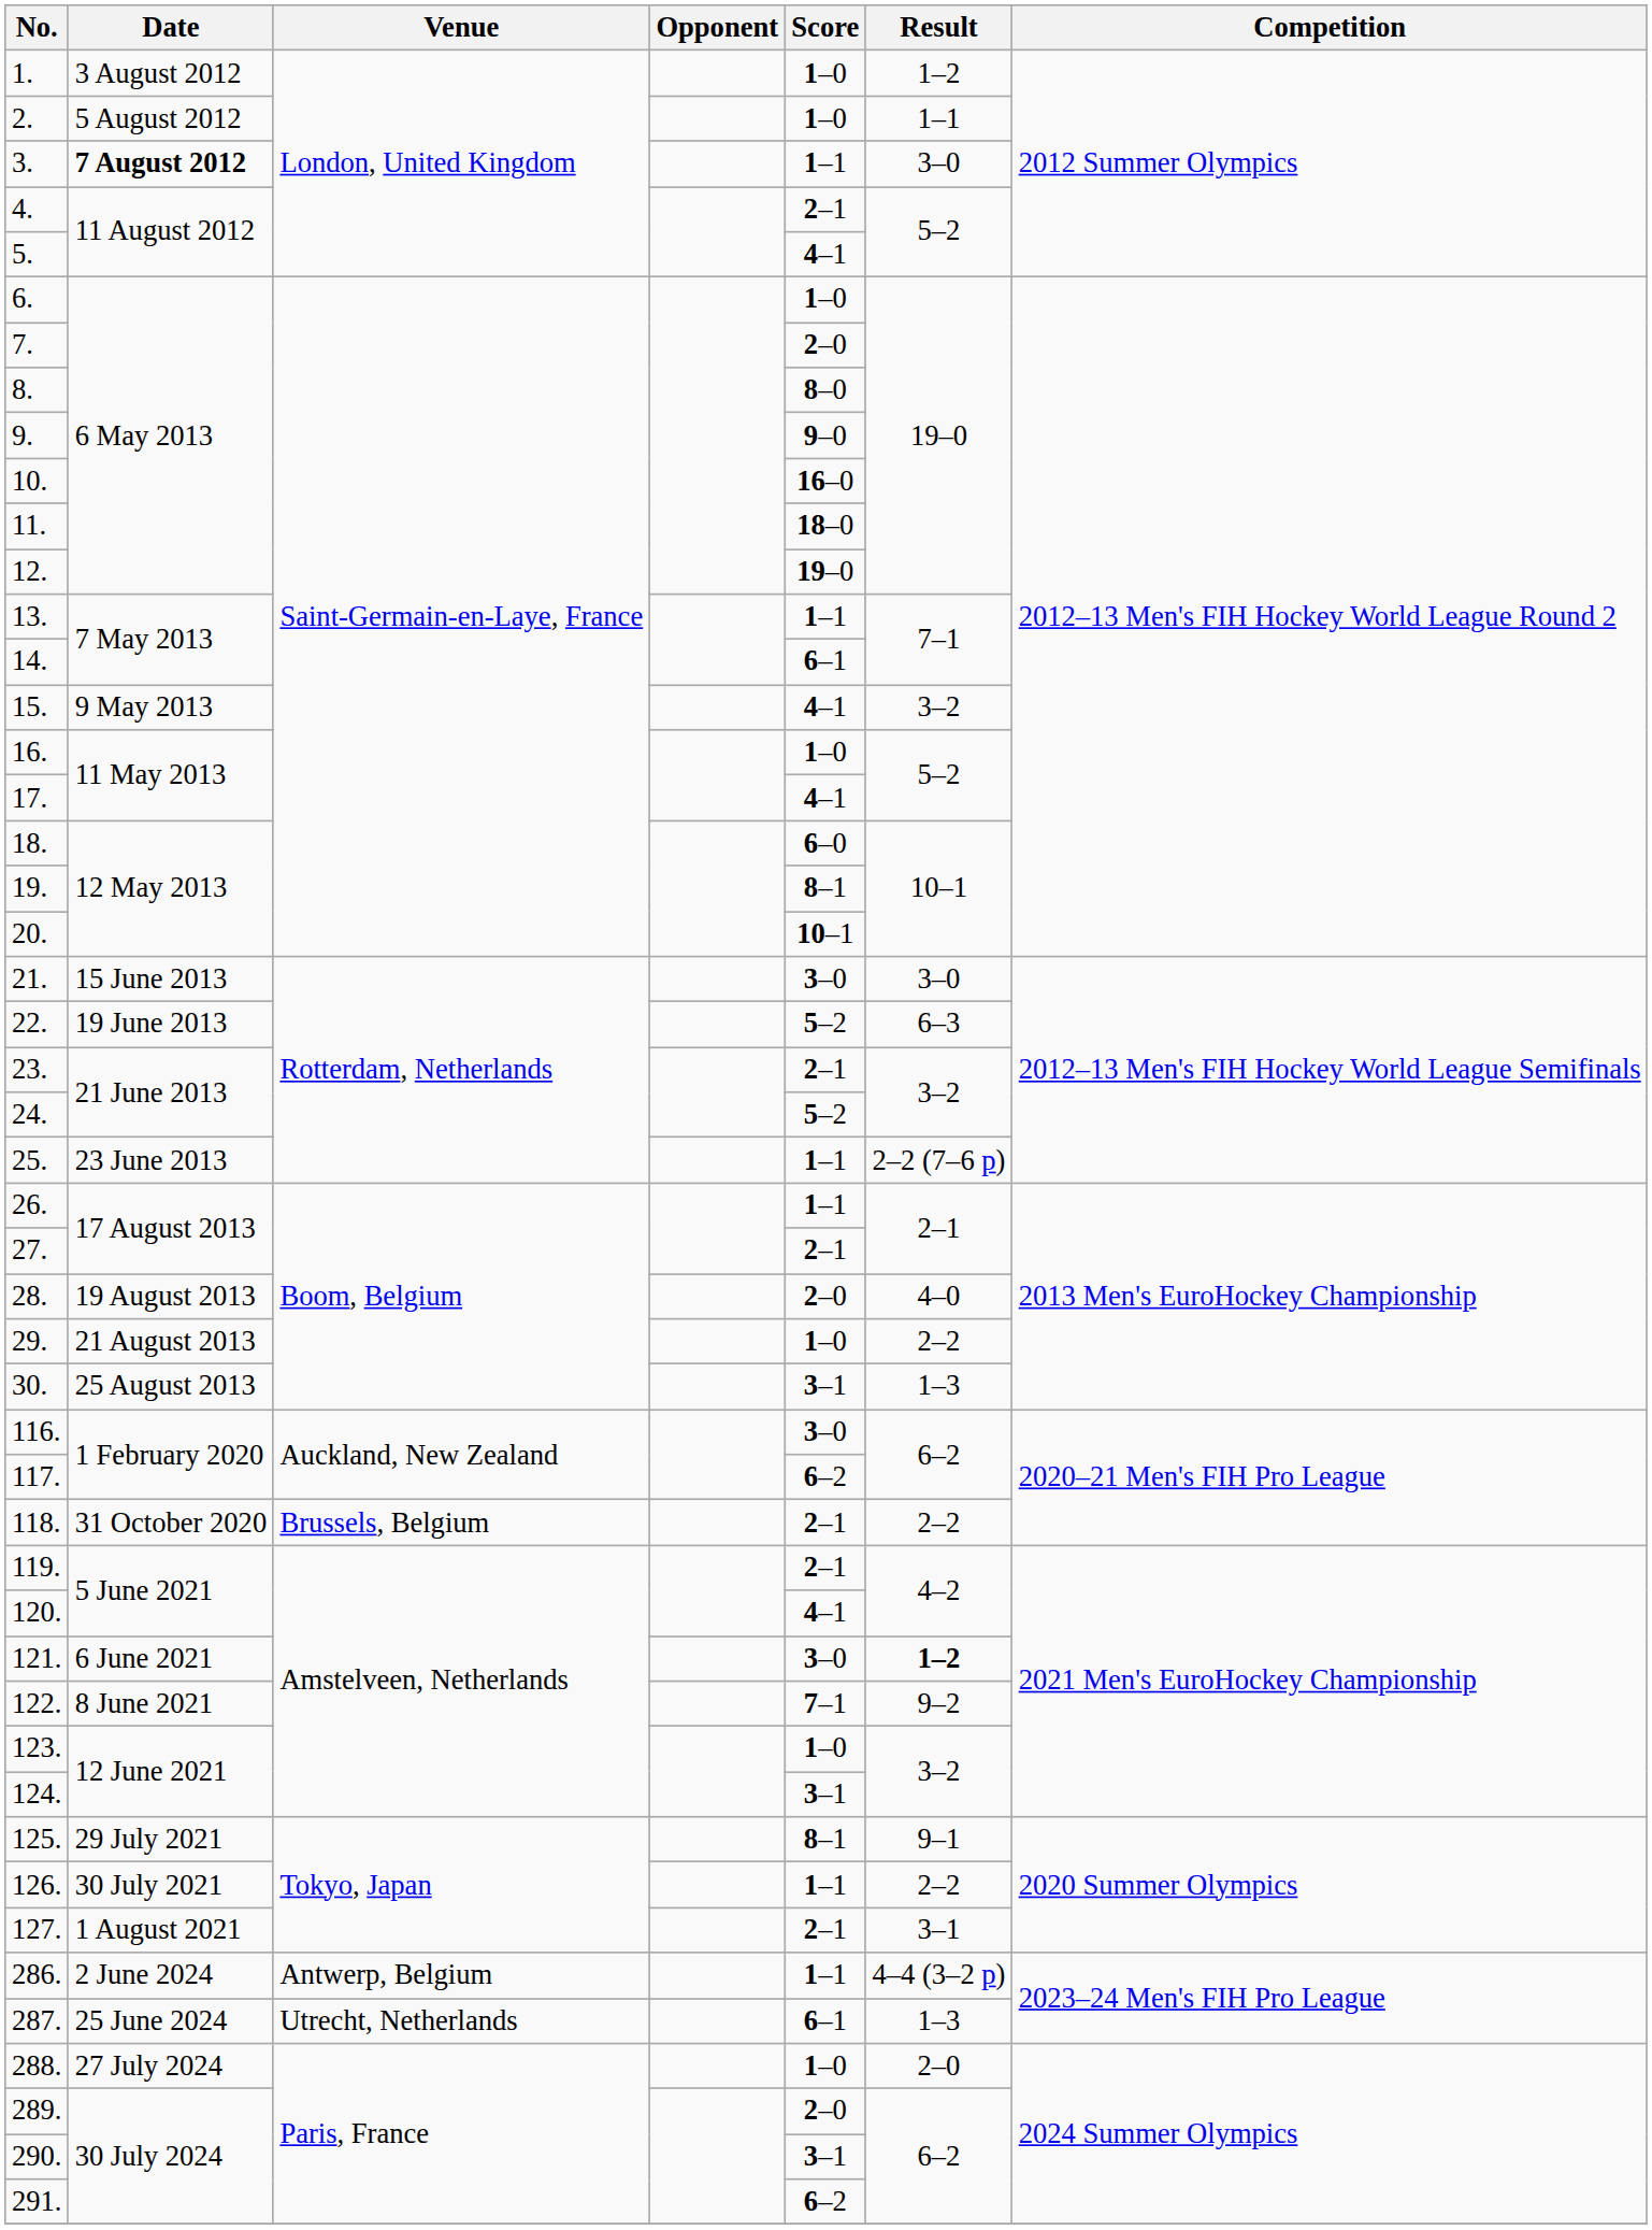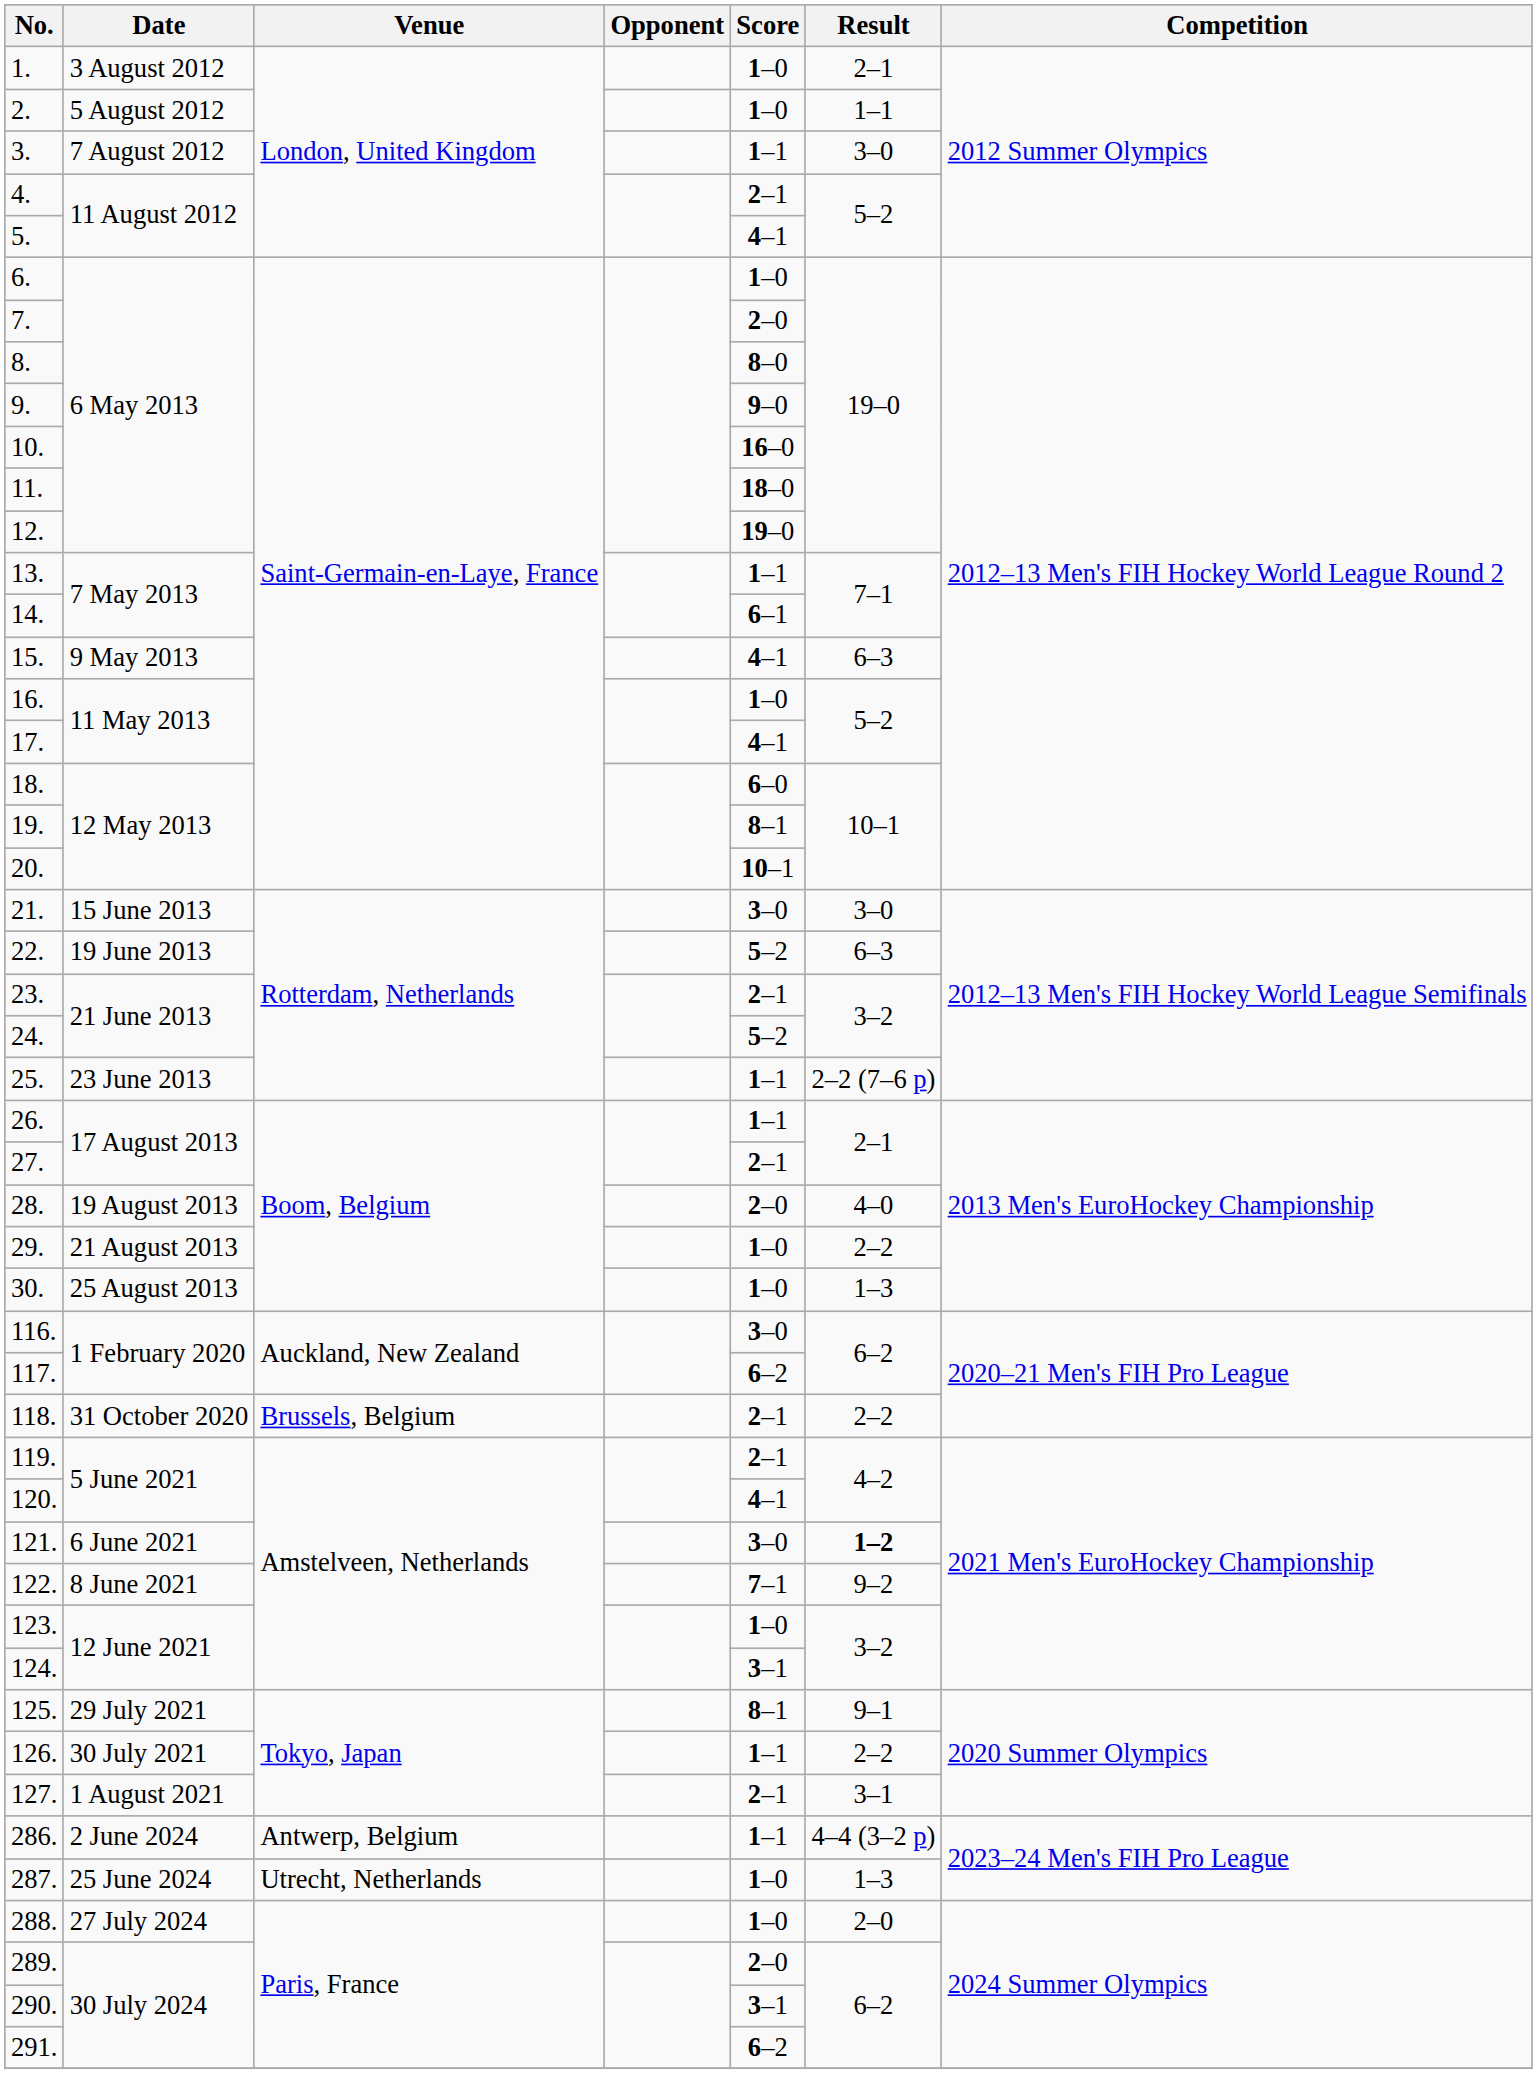1. | Result: 1–2 -> 2–1
3. | Date: bold -> normal
15. | Result: 3–2 -> 6–3
30. | Score: 3–1 -> 1–0
287. | Score: 6–1 -> 1–0
